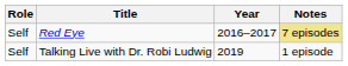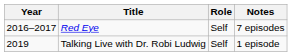columns swapped: Year <-> Role
Red Eye | Notes: khaki background -> no background
